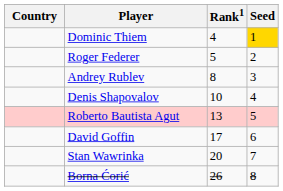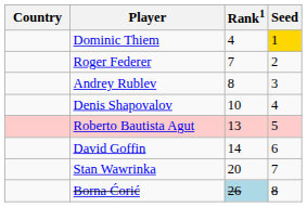Roger Federer | Rank1: 5 -> 7
David Goffin | Rank1: 17 -> 14
Borna Ćorić | Rank1: no background -> lightblue background
